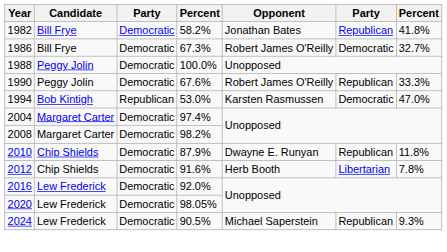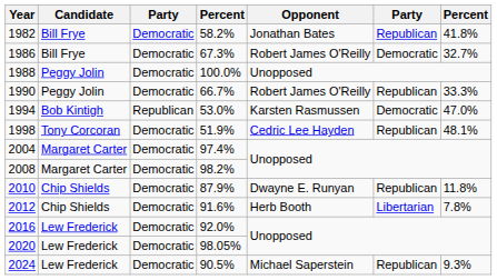1990 | column 4: 67.6% -> 66.7%
+ row: 1998 | Tony Corcoran | Democratic | 51.9% | Cedric Lee Hayden | Republican | 48.1%
